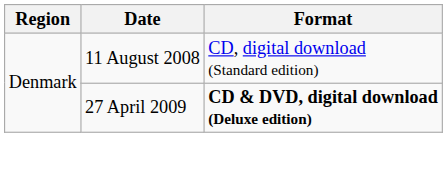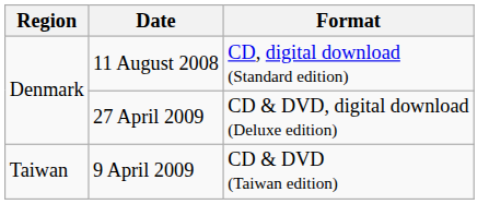27 April 2009 | Format: bold -> normal
+ row: Taiwan | 9 April 2009 | CD & DVD (Taiwan edition)
